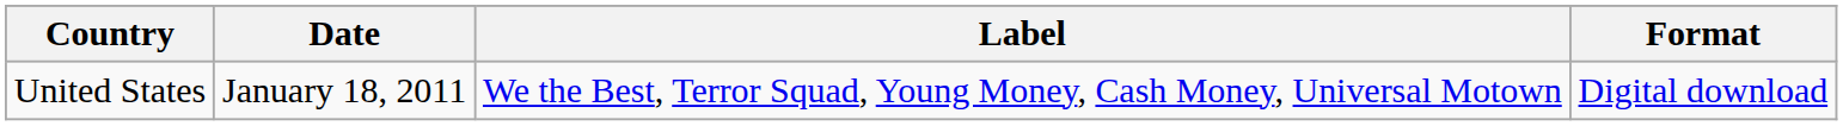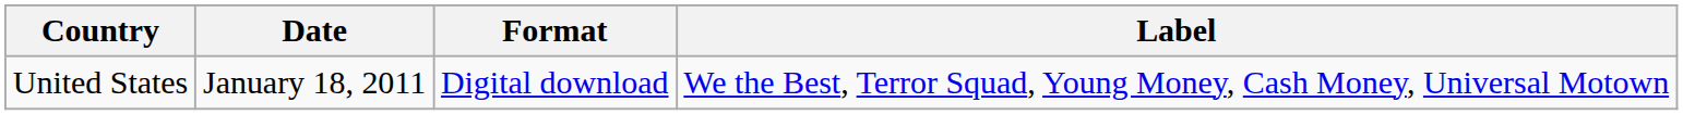columns swapped: Format <-> Label
